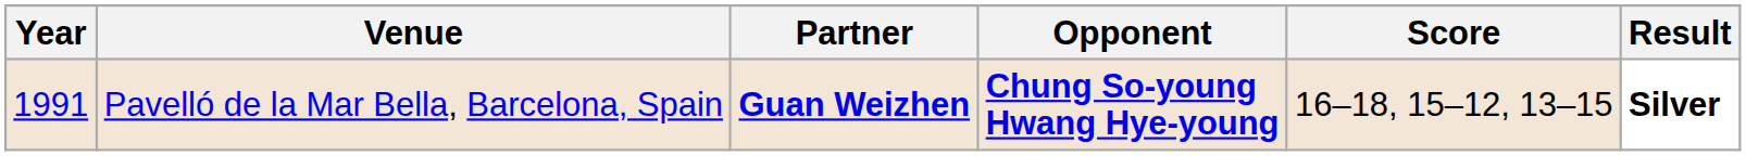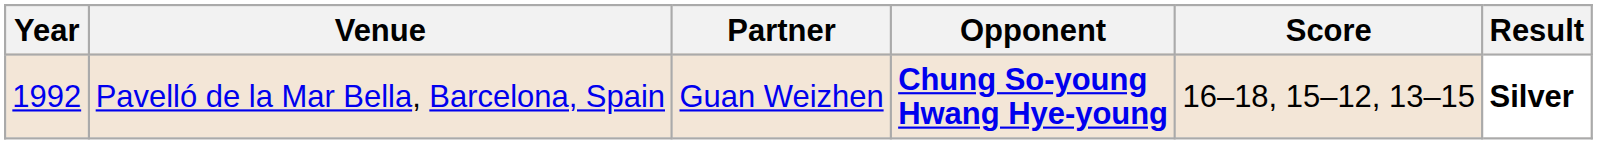Pavelló de la Mar Bella, Barcelona, Spain | Year: 1991 -> 1992
Pavelló de la Mar Bella, Barcelona, Spain | Partner: bold -> normal
